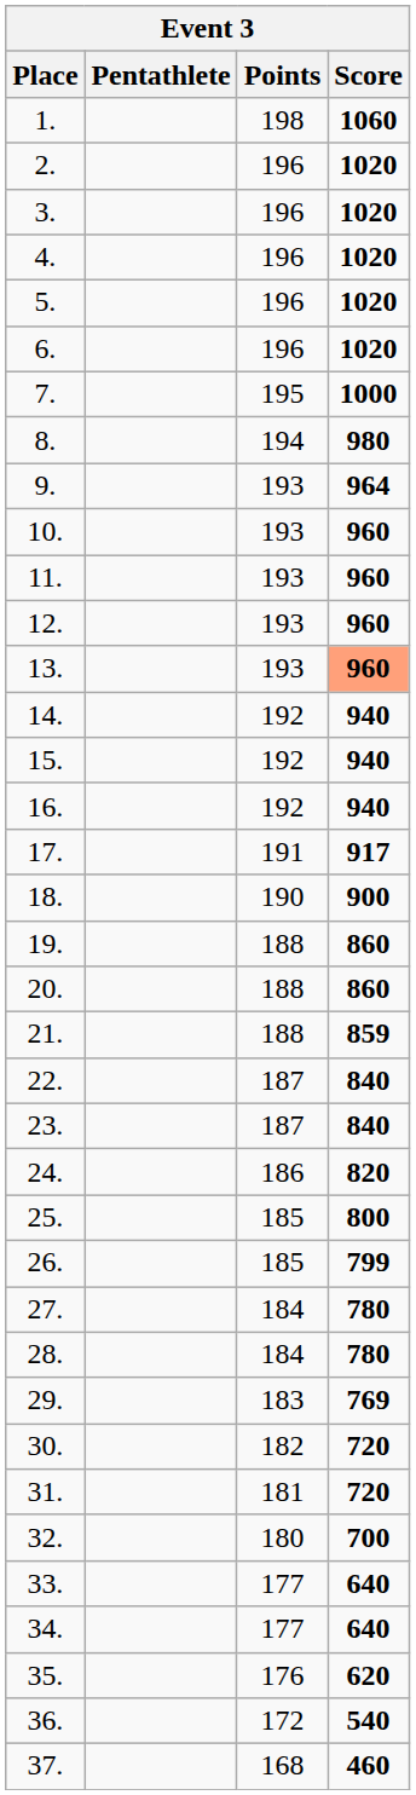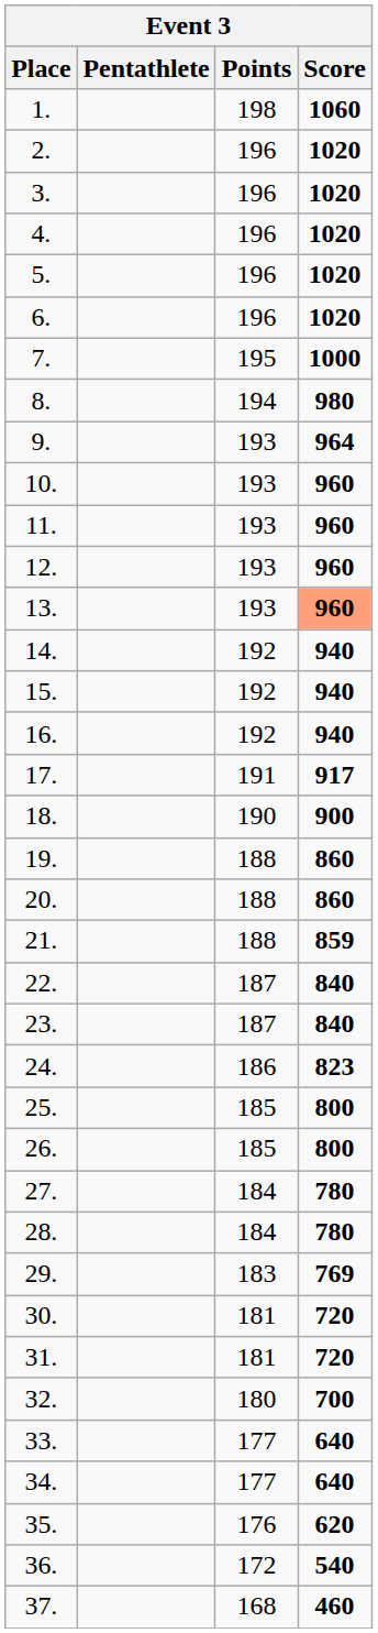24. | Score: 820 -> 823
26. | Score: 799 -> 800
30. | Points: 182 -> 181
